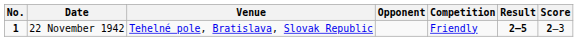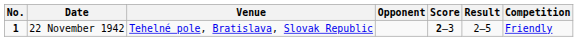columns swapped: Score <-> Competition
22 November 1942 | Result: bold -> normal
